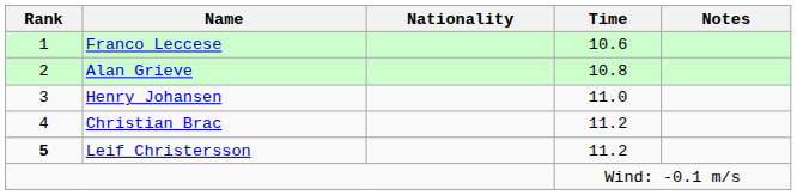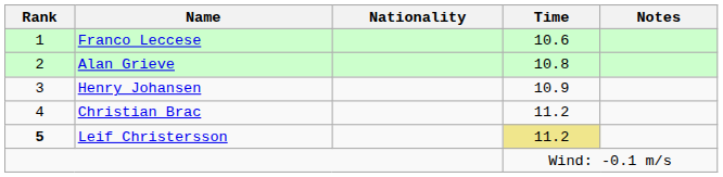Henry Johansen | Time: 11.0 -> 10.9
Leif Christersson | Time: no background -> khaki background
